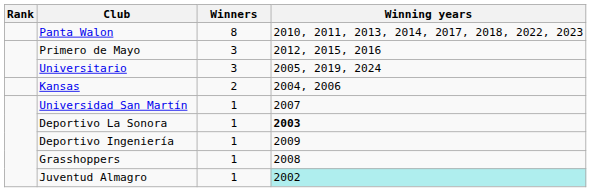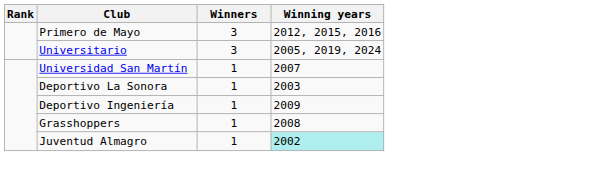- row: Panta Walon | 8 | 2010, 2011, 2013, 2014, 2017, 2018, 2022, 2023
- row: Kansas | 2 | 2004, 2006
Deportivo La Sonora | Winning years: bold -> normal
